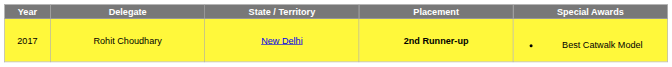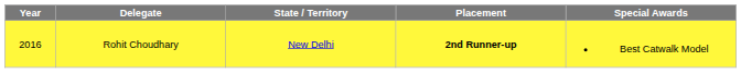Rohit Choudhary | Year: 2017 -> 2016
